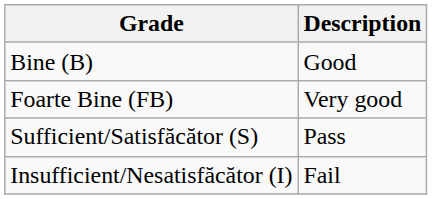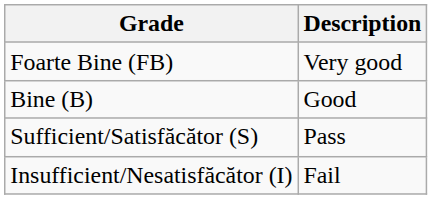rows swapped: Foarte Bine (FB) <-> Bine (B)
